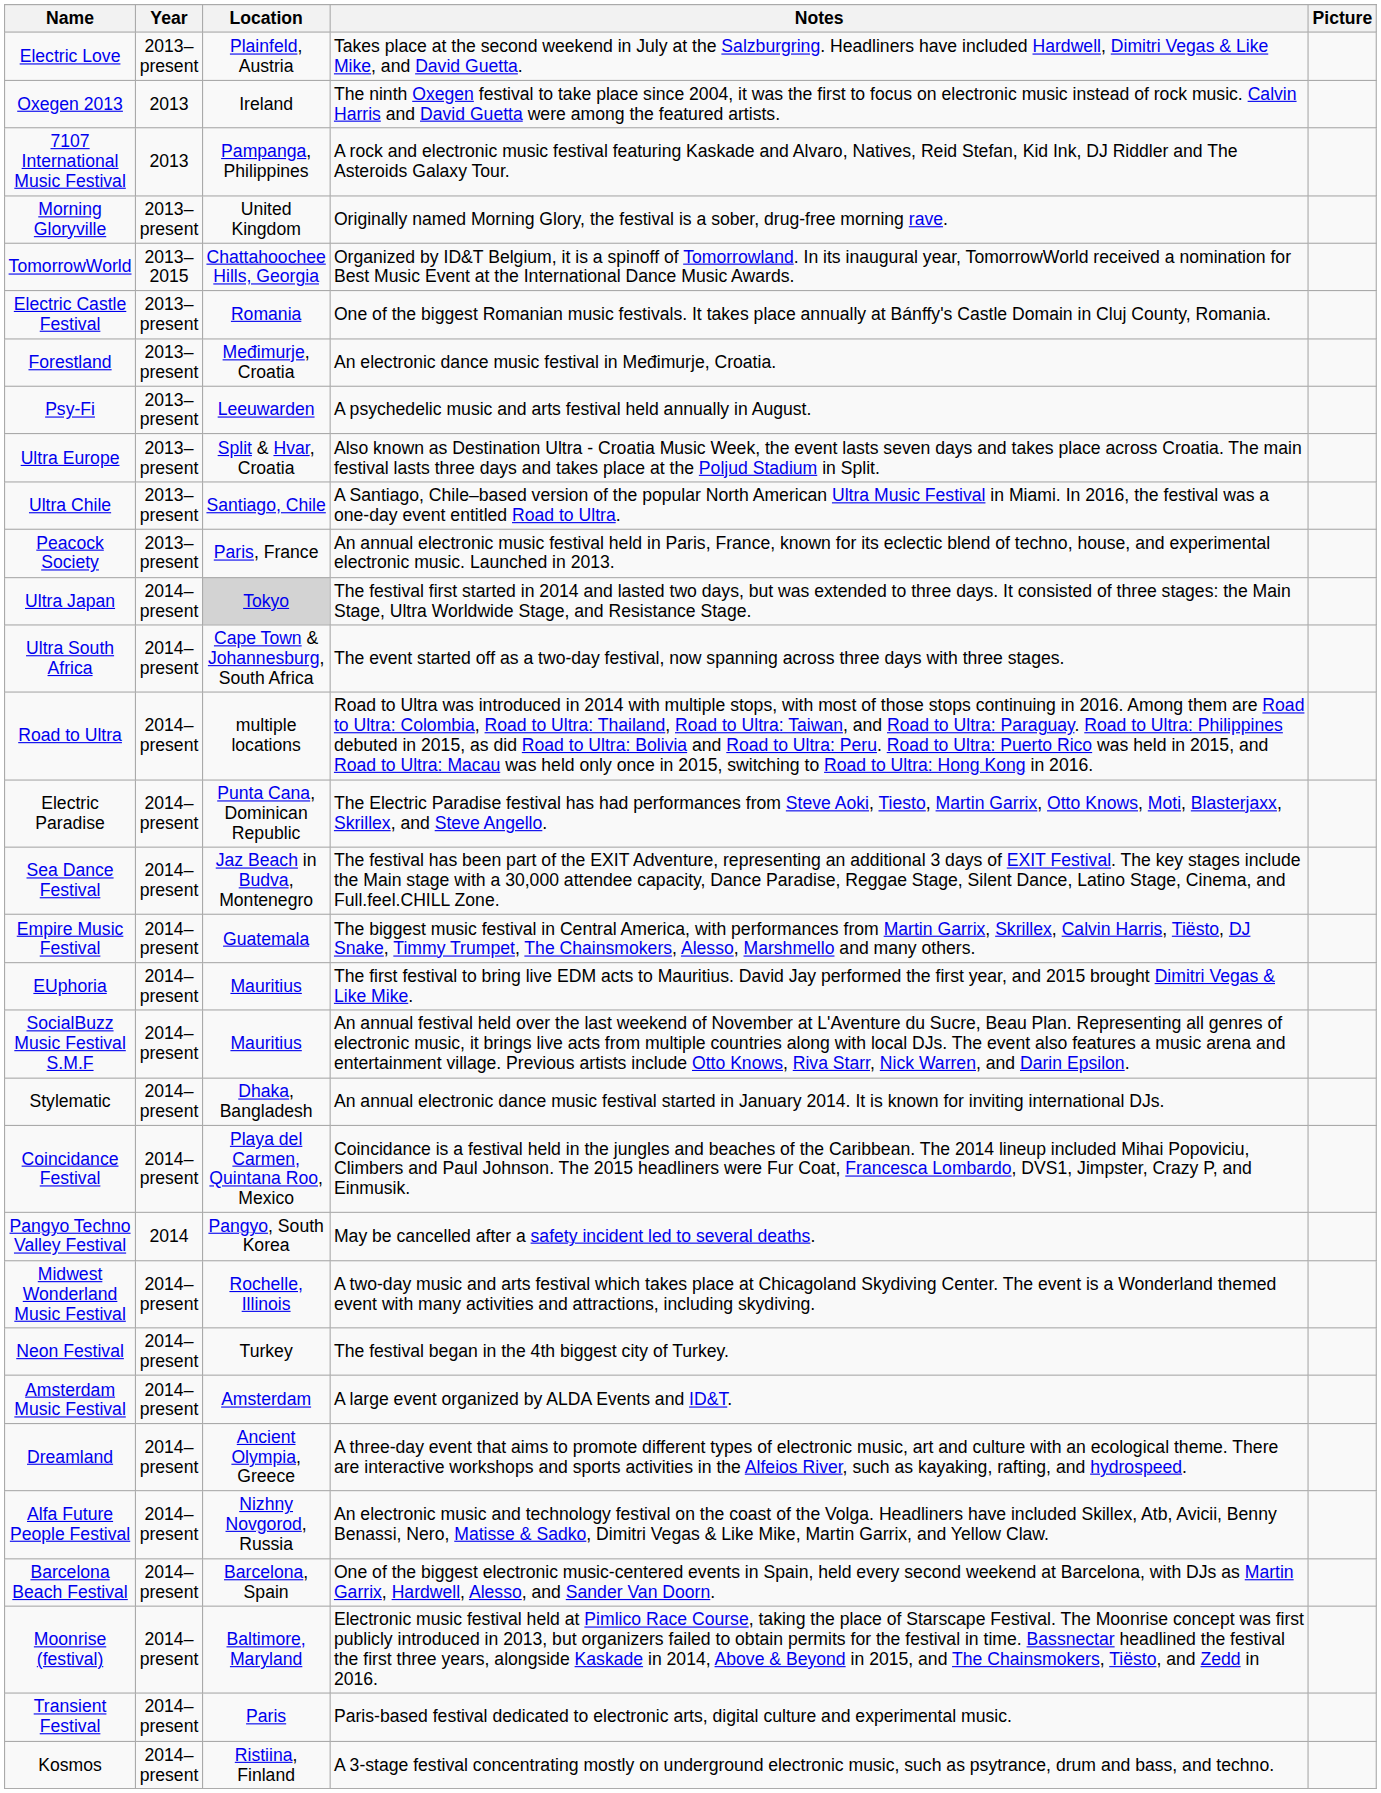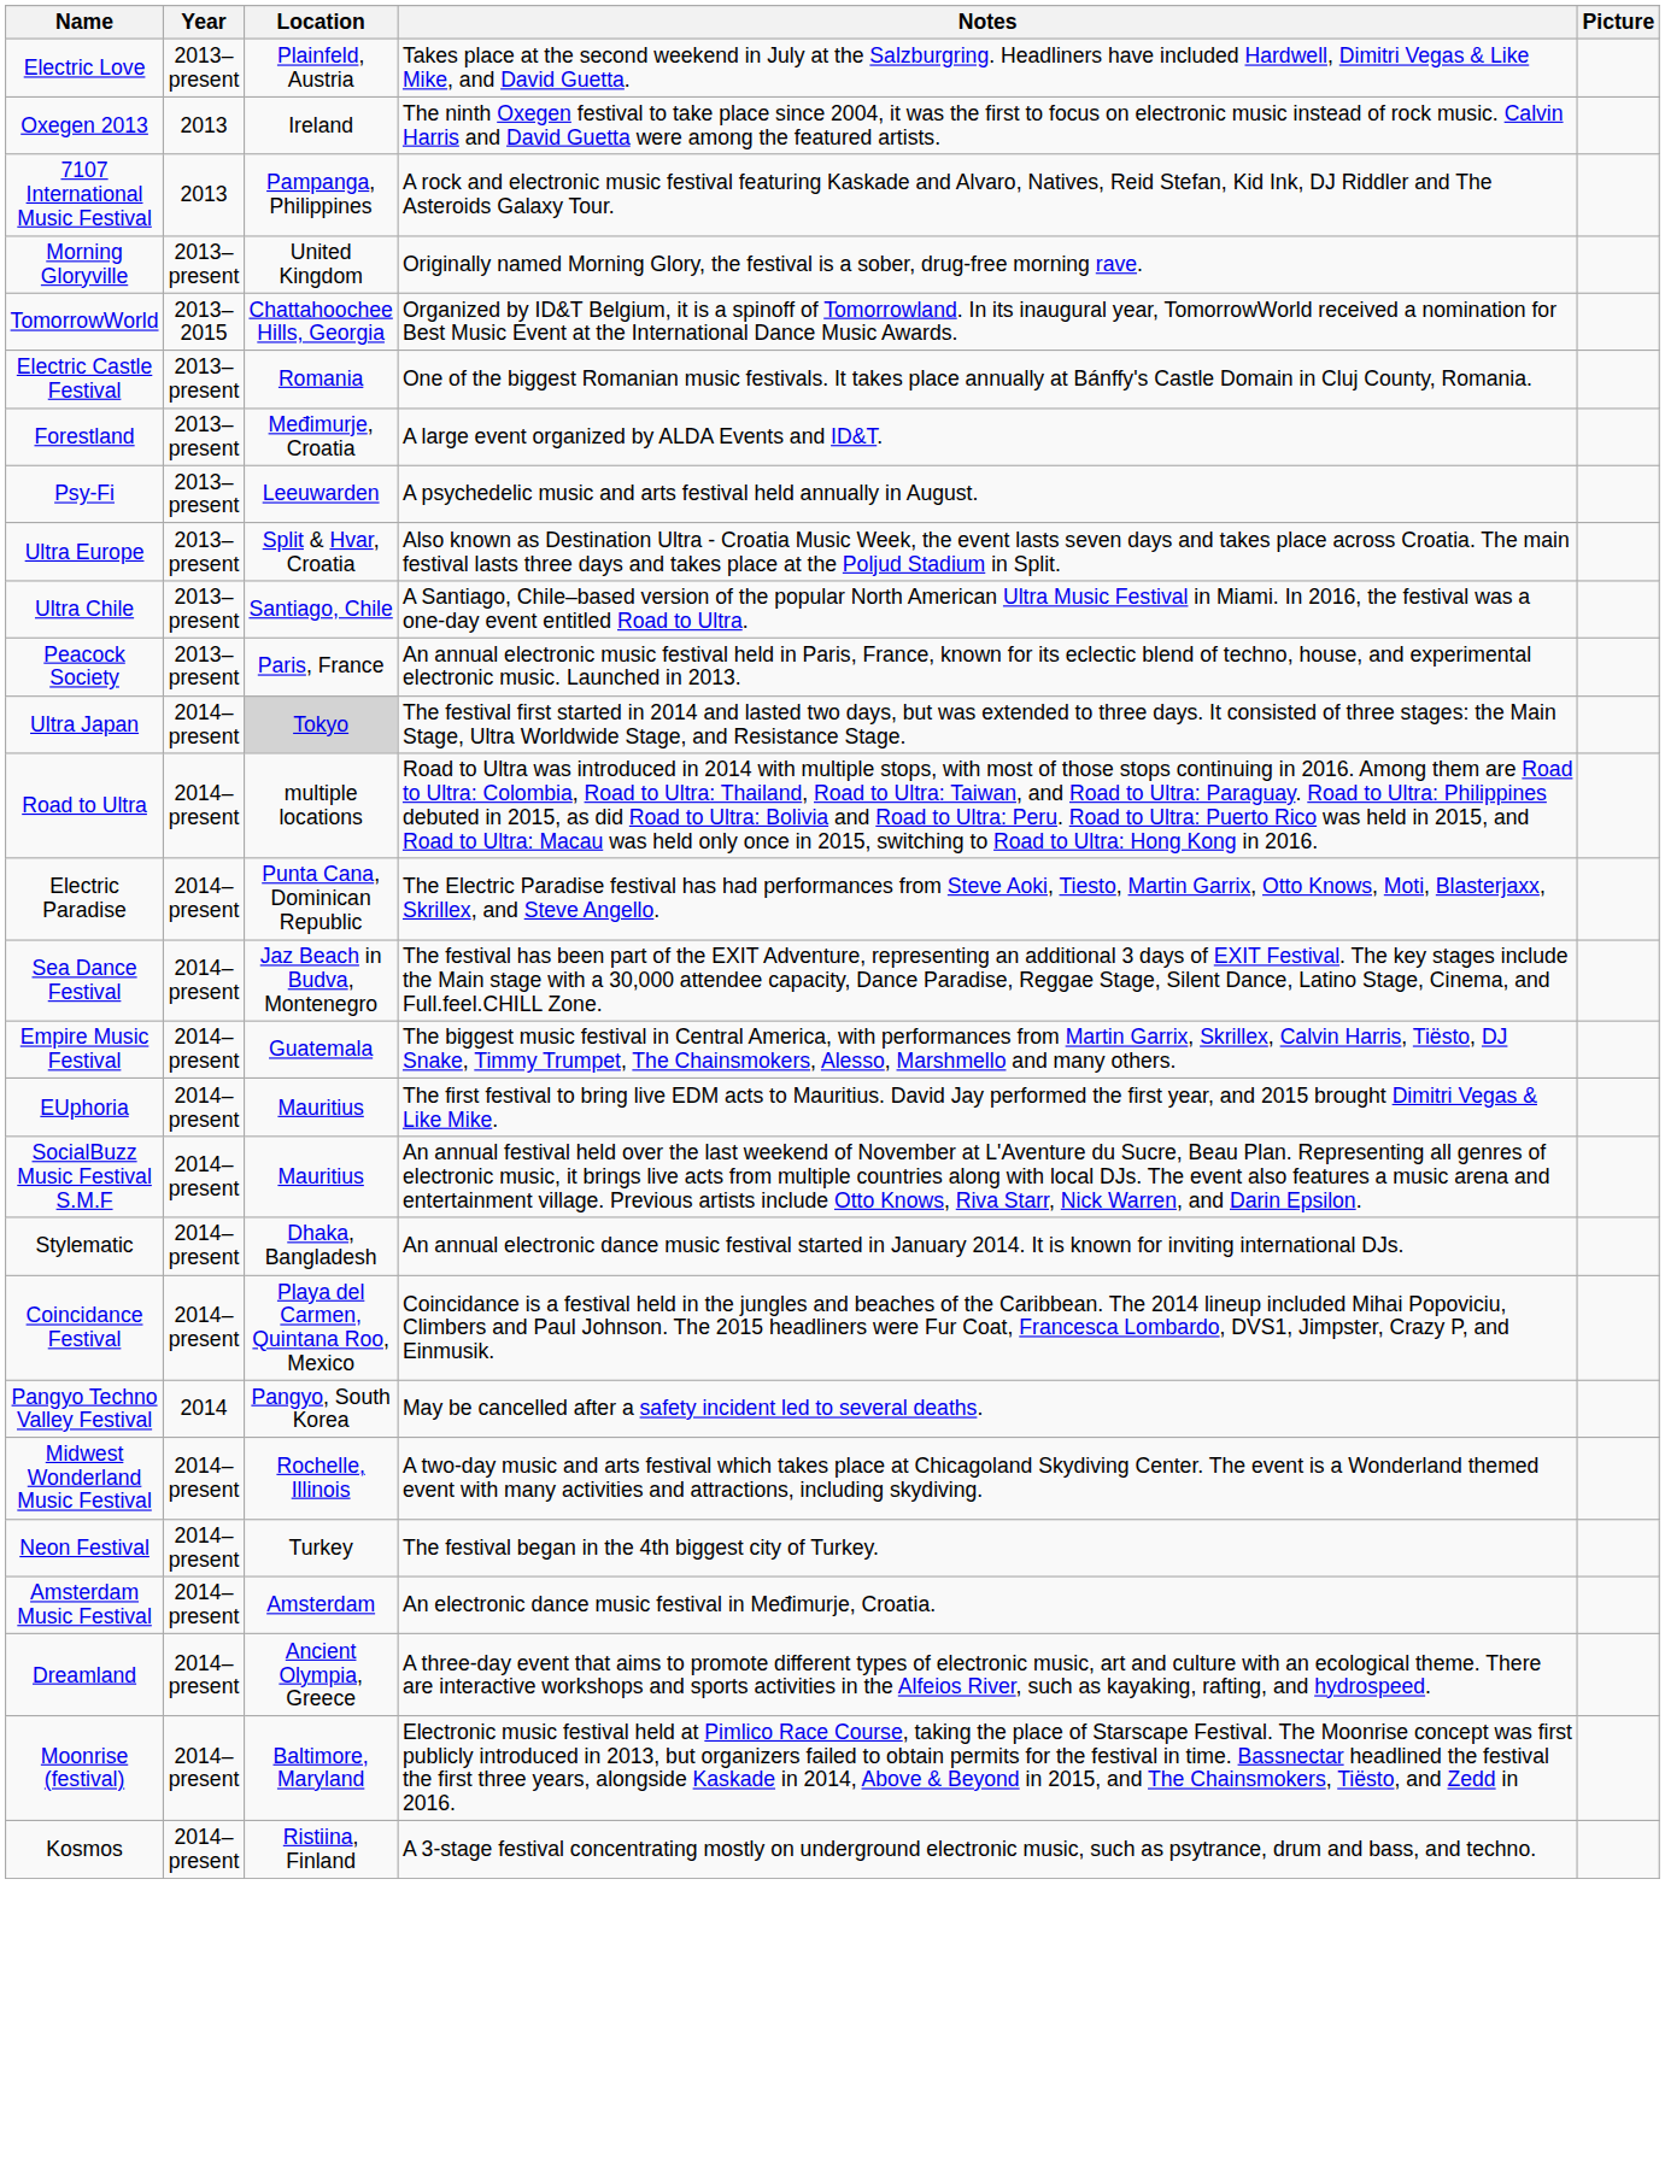Forestland | Notes: An electronic dance music festival in Međimurje, Croatia. -> A large event organized by ALDA Events and ID&T.
- row: Ultra South Africa | 2014–present | Cape Town & Johannesburg, South Africa | The event started off as a two-day festival, now spanning across three days with three stages.
Amsterdam Music Festival | Notes: A large event organized by ALDA Events and ID&T. -> An electronic dance music festival in Međimurje, Croatia.
- row: Alfa Future People Festival | 2014–present | Nizhny Novgorod, Russia | An electronic music and technology festival on the coast of the Volga. Headliners have included Skillex, Atb, Avicii, Benny Benassi, Nero, Matisse & Sadko, Dimitri Vegas & Like Mike, Martin Garrix, and Yellow Claw.
- row: Barcelona Beach Festival | 2014–present | Barcelona, Spain | One of the biggest electronic music-centered events in Spain, held every second weekend at Barcelona, with DJs as Martin Garrix, Hardwell, Alesso, and Sander Van Doorn.
- row: Transient Festival | 2014–present | Paris | Paris-based festival dedicated to electronic arts, digital culture and experimental music.
